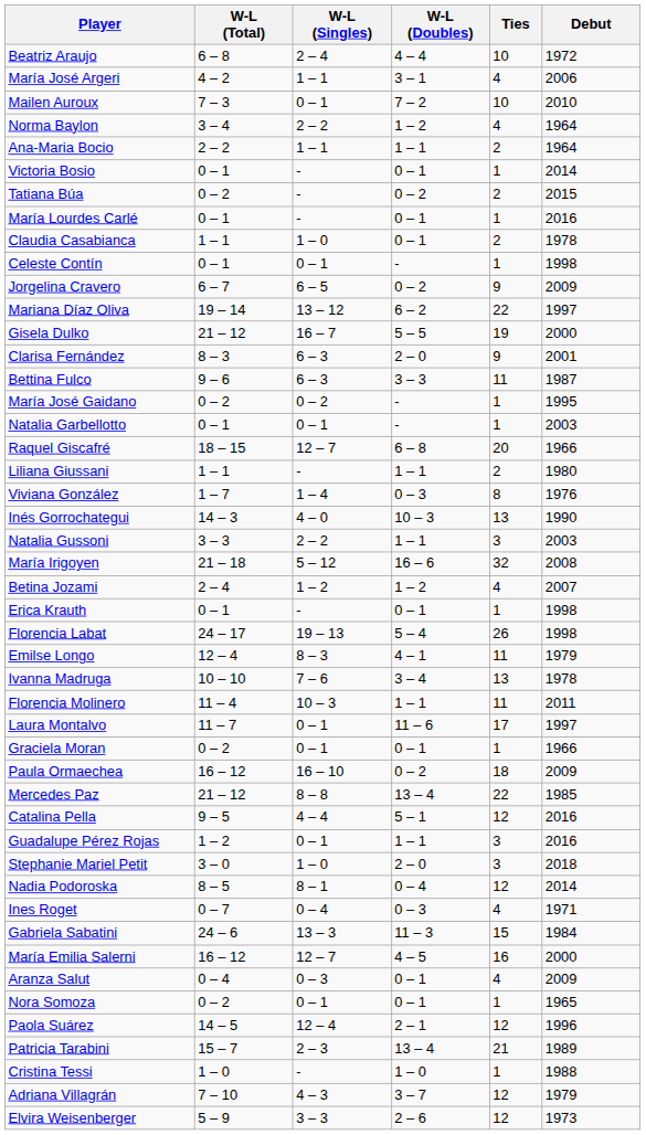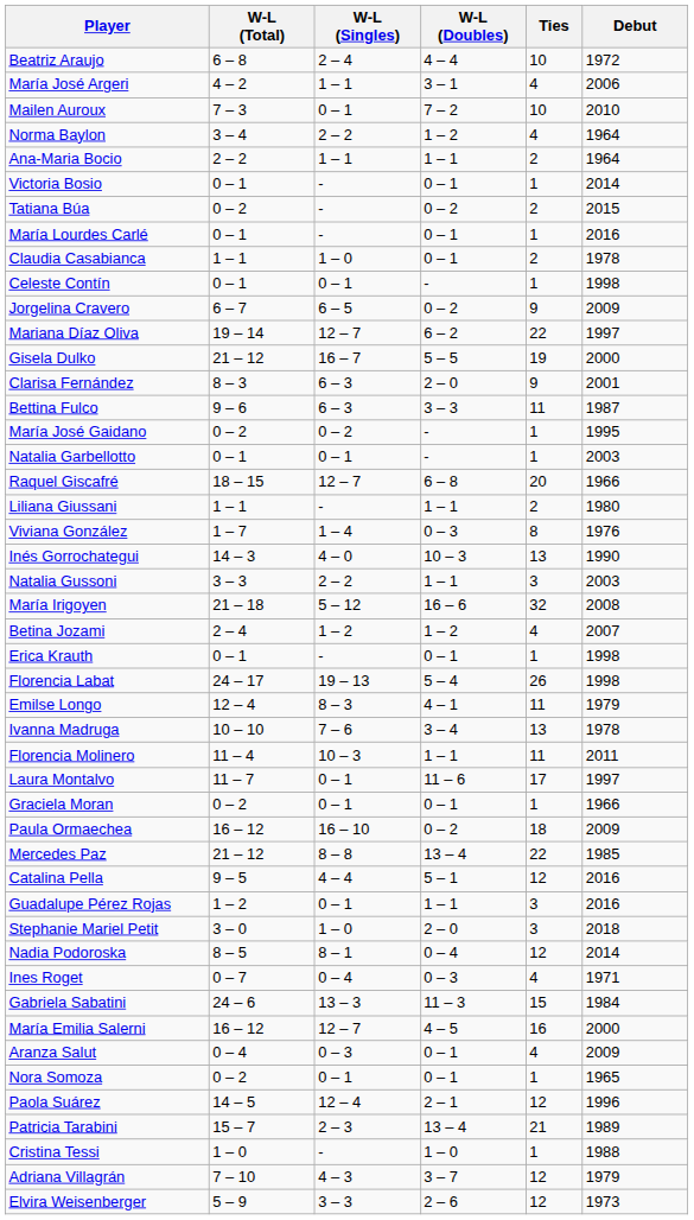Mariana Díaz Oliva | W-L (Singles): 13 – 12 -> 12 – 7
